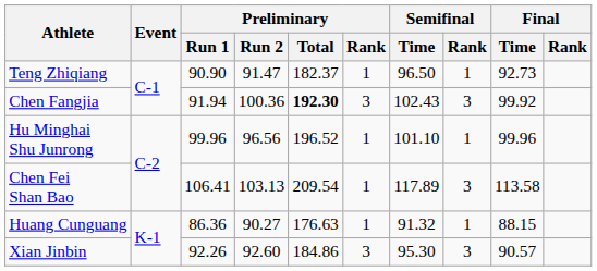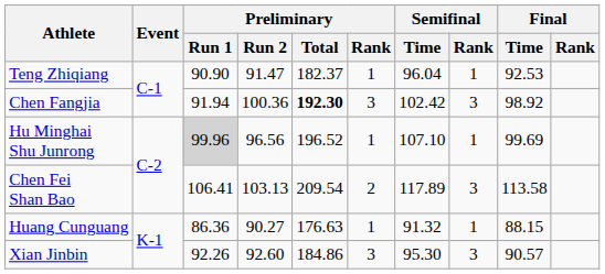Teng Zhiqiang | Semifinal / Time: 96.50 -> 96.04
Teng Zhiqiang | Final / Time: 92.73 -> 92.53
Chen Fangjia | Semifinal / Time: 102.43 -> 102.42
Chen Fangjia | Final / Time: 99.92 -> 98.92
Hu Minghai Shu Junrong | Preliminary / Run 1: no background -> lightgrey background
Hu Minghai Shu Junrong | Semifinal / Time: 101.10 -> 107.10
Hu Minghai Shu Junrong | Final / Time: 99.96 -> 99.69
Chen Fei Shan Bao | Preliminary / Rank: 1 -> 2
